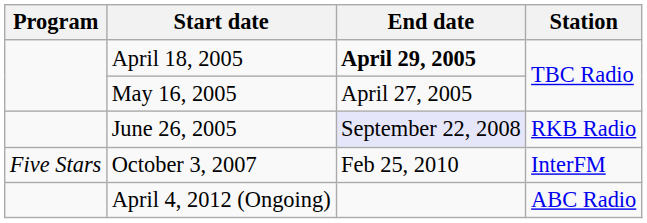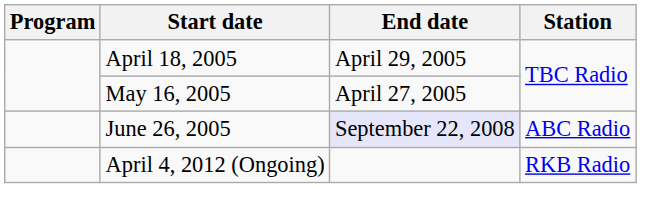April 18, 2005 | End date: bold -> normal
June 26, 2005 | Station: RKB Radio -> ABC Radio
- row: Five Stars | October 3, 2007 | Feb 25, 2010 | InterFM
April 4, 2012 (Ongoing) | Station: ABC Radio -> RKB Radio
